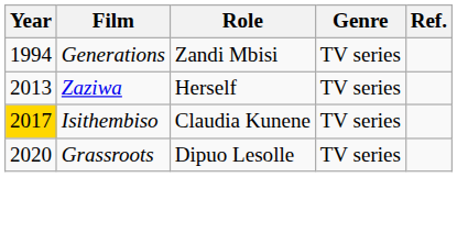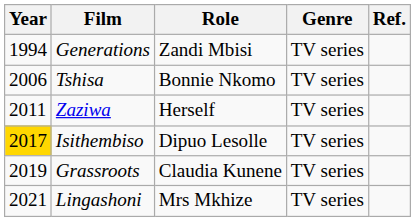+ row: 2006 | Tshisa | Bonnie Nkomo | TV series
Zaziwa | Year: 2013 -> 2011
Isithembiso | Role: Claudia Kunene -> Dipuo Lesolle
Grassroots | Year: 2020 -> 2019
Grassroots | Role: Dipuo Lesolle -> Claudia Kunene
+ row: 2021 | Lingashoni | Mrs Mkhize | TV series
